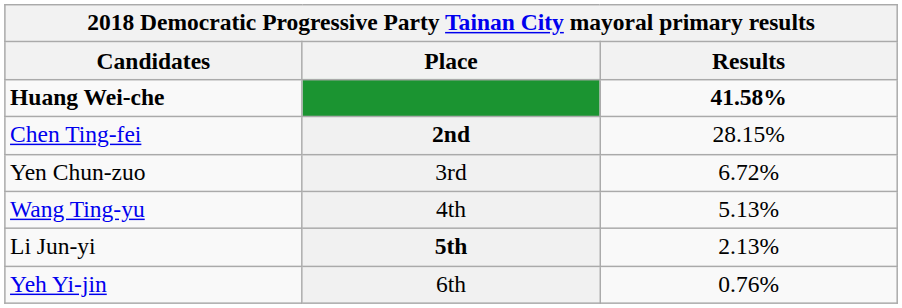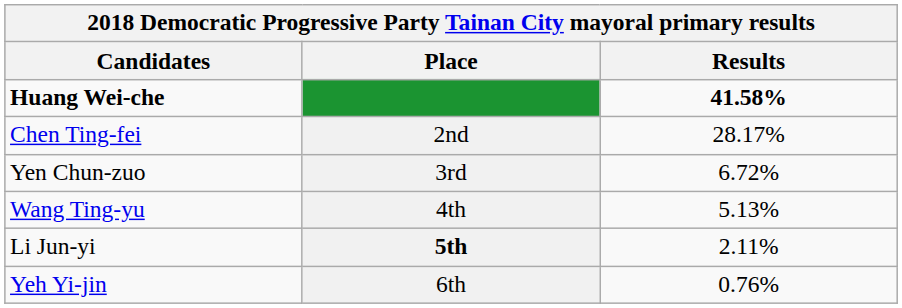Chen Ting-fei | Place: bold -> normal
Chen Ting-fei | Results: 28.15% -> 28.17%
Li Jun-yi | Results: 2.13% -> 2.11%
